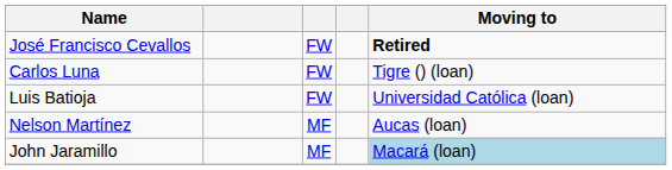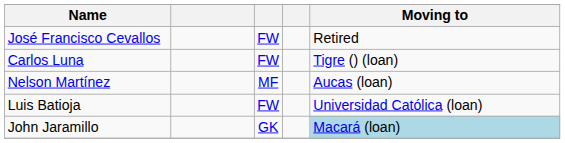José Francisco Cevallos | Moving to: bold -> normal
rows swapped: Nelson Martínez <-> Luis Batioja
John Jaramillo | column 3: MF -> GK
